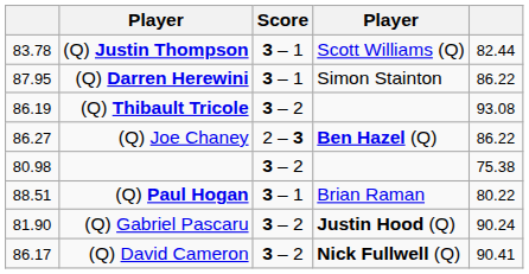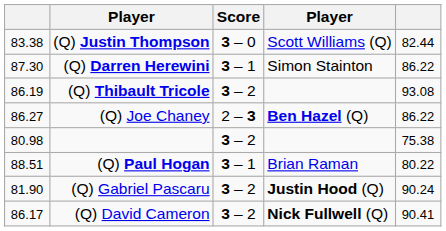(Q) Justin Thompson | column 1: 83.78 -> 83.38
(Q) Justin Thompson | Score: 3 – 1 -> 3 – 0
(Q) Darren Herewini | column 1: 87.95 -> 87.30
